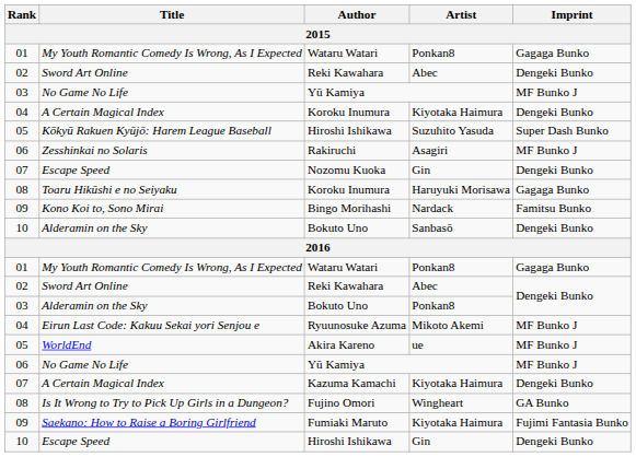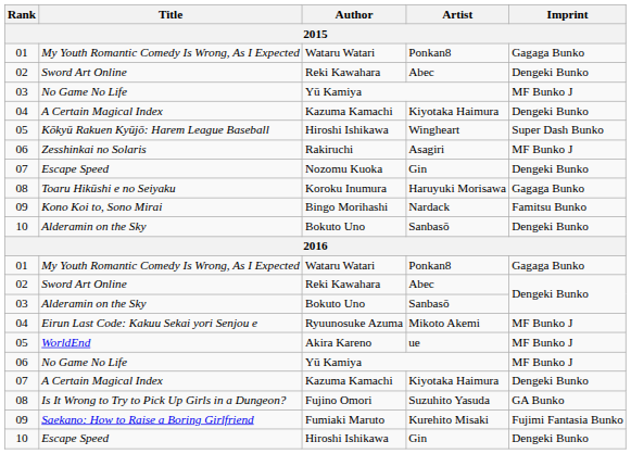04 / A Certain Magical Index | Author: Koroku Inumura -> Kazuma Kamachi
Kōkyū Rakuen Kyūjō: Harem League Baseball | Artist: Suzuhito Yasuda -> Wingheart
03 / Alderamin on the Sky | Artist: Ponkan8 -> Sanbasō
Is It Wrong to Try to Pick Up Girls in a Dungeon? | Artist: Wingheart -> Suzuhito Yasuda
Saekano: How to Raise a Boring Girlfriend | Artist: Kiyotaka Haimura -> Kurehito Misaki
